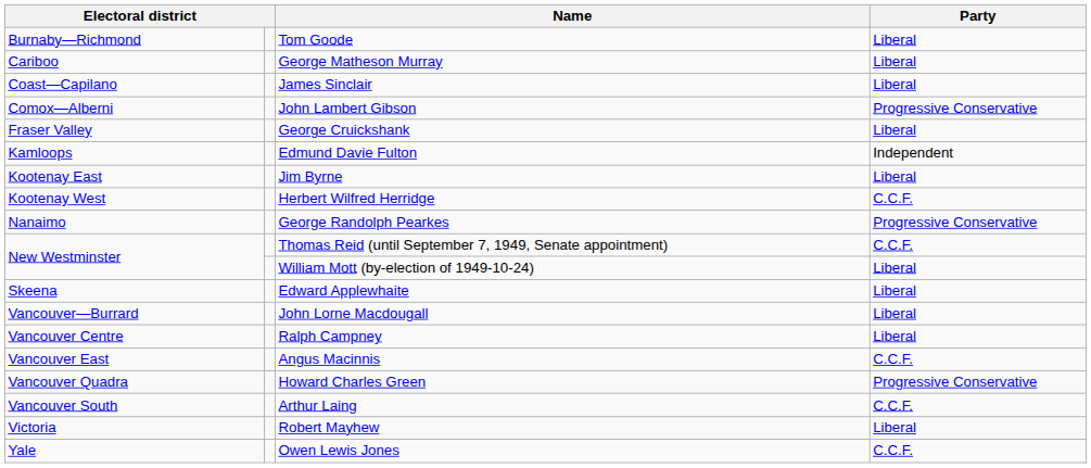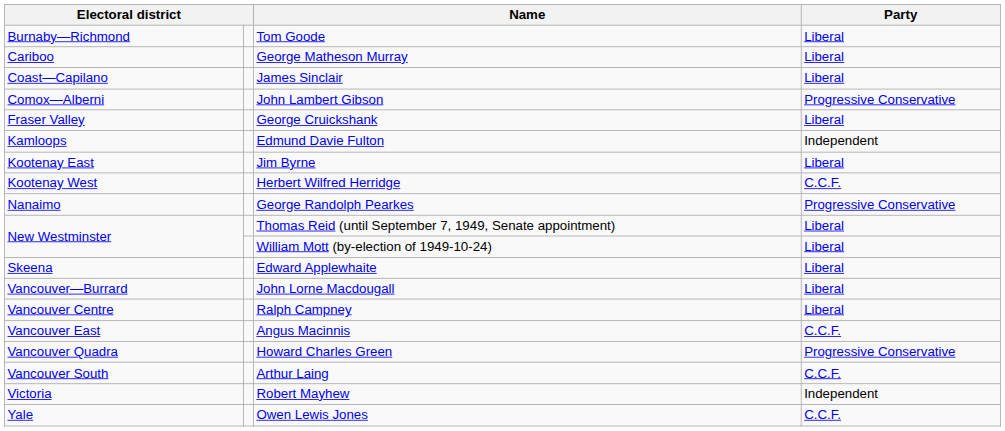Thomas Reid (until September 7, 1949, Senate appointment) | Party: C.C.F. -> Liberal
Robert Mayhew | Party: Liberal -> Independent
